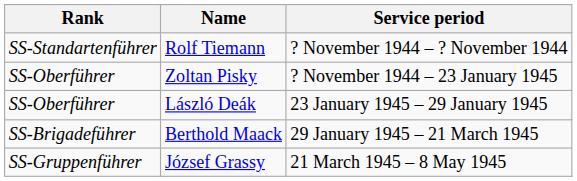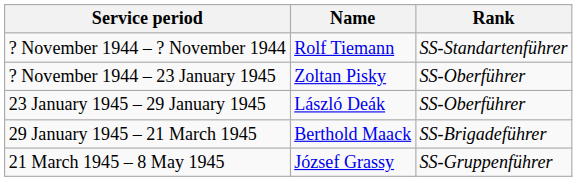columns swapped: Rank <-> Service period
